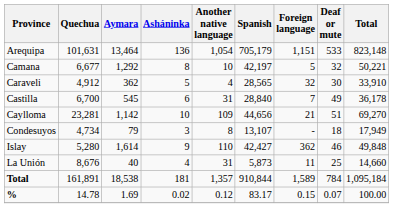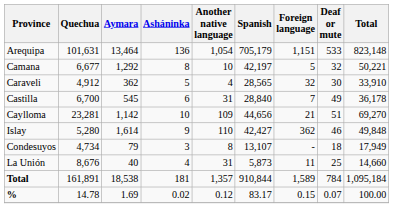rows swapped: Condesuyos <-> Islay
